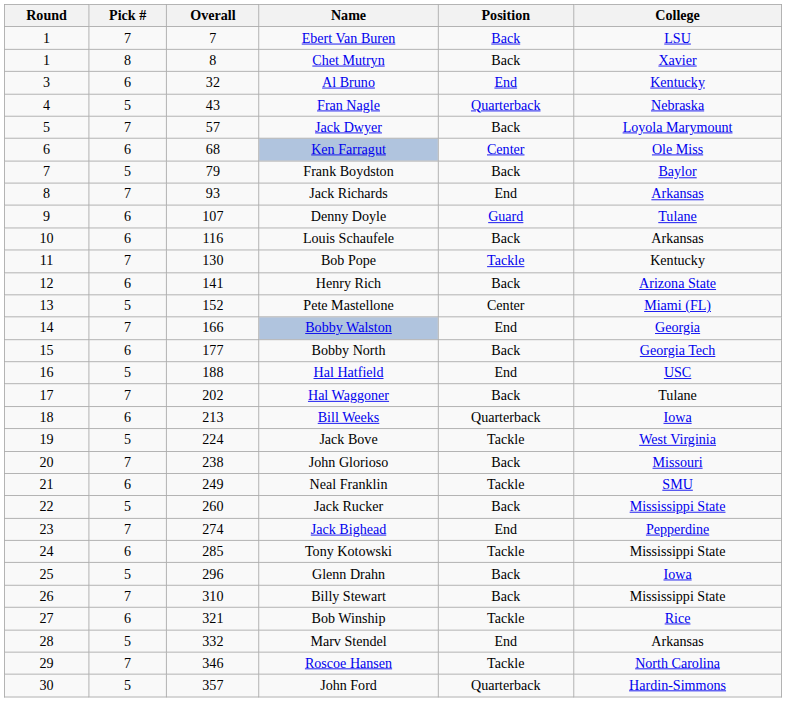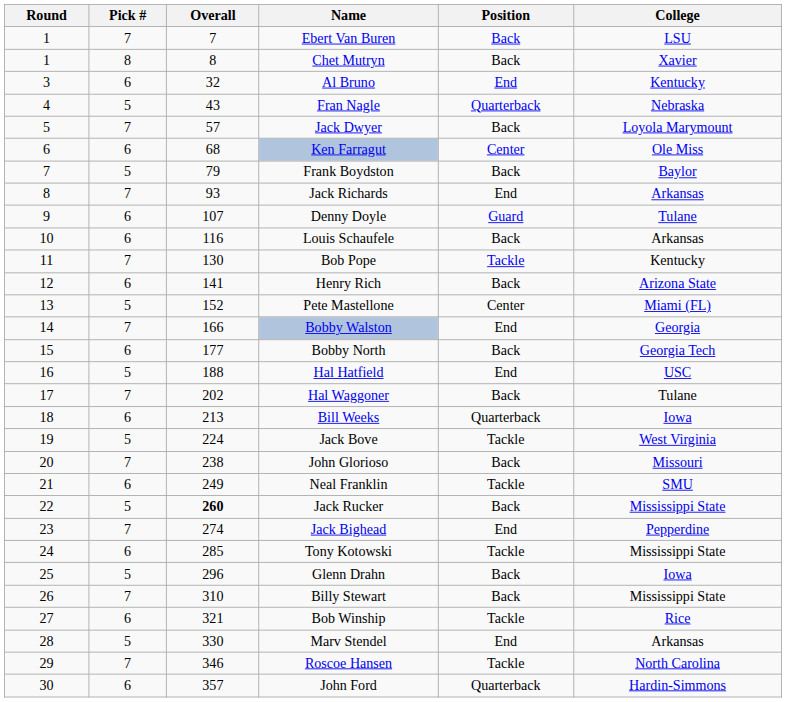Jack Rucker | Overall: normal -> bold
Marv Stendel | Overall: 332 -> 330
John Ford | Pick #: 5 -> 6
